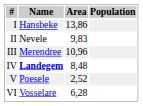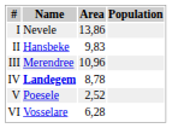I | Name: Hansbeke -> Nevele
II | Name: Nevele -> Hansbeke
IV | Area: 8,48 -> 8,78
